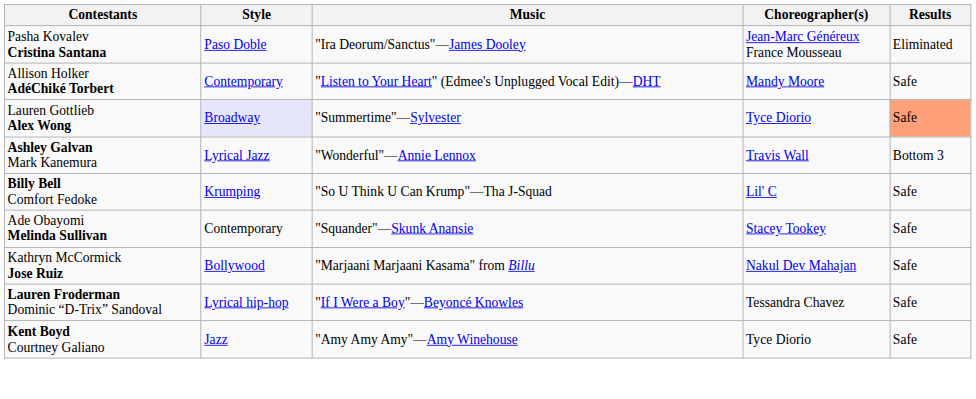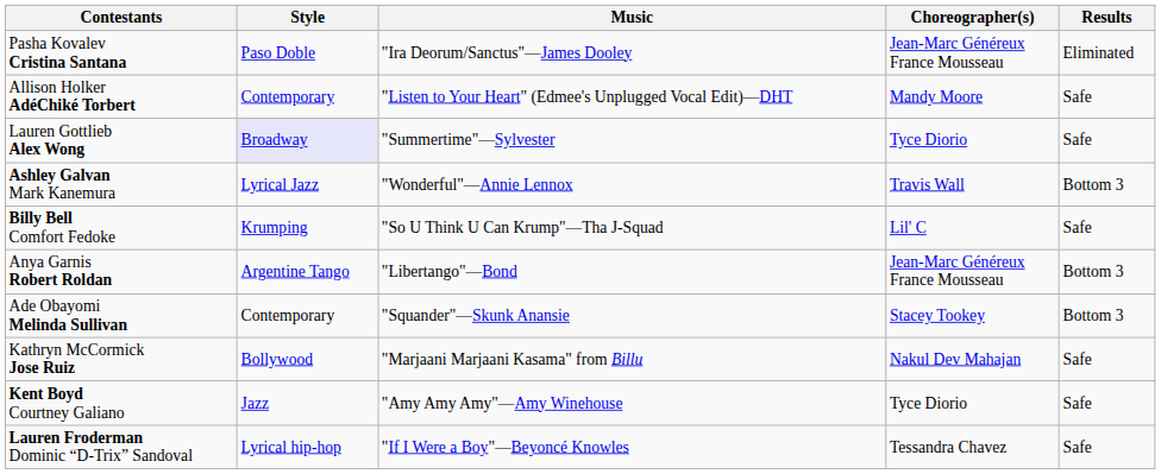Lauren Gottlieb Alex Wong | Results: lightsalmon background -> no background
+ row: Anya Garnis Robert Roldan | Argentine Tango | "Libertango"—Bond | Jean-Marc Généreux France Mousseau | Bottom 3
Ade Obayomi Melinda Sullivan | Results: Safe -> Bottom 3
rows swapped: Lauren Froderman Dominic “D-Trix” Sandoval <-> Kent Boyd Courtney Galiano
